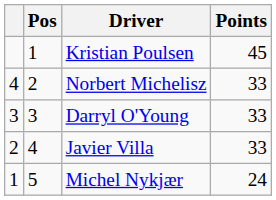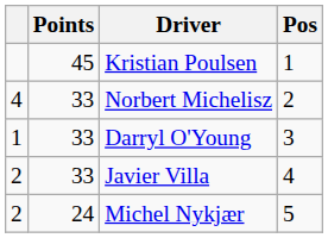columns swapped: Pos <-> Points
Darryl O'Young | column 1: 3 -> 1
Michel Nykjær | column 1: 1 -> 2
